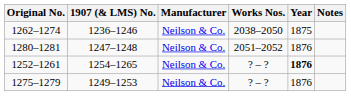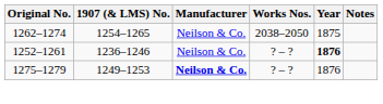1262–1274 | 1907 (& LMS) No.: 1236–1246 -> 1254–1265
- row: 1280–1281 | 1247–1248 | Neilson & Co. | 2051–2052 | 1876
1252–1261 | 1907 (& LMS) No.: 1254–1265 -> 1236–1246
1275–1279 | Manufacturer: normal -> bold
